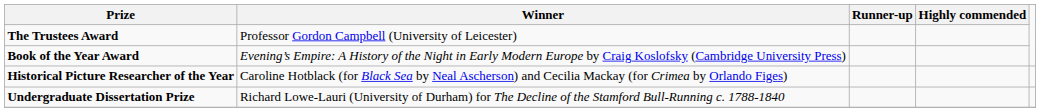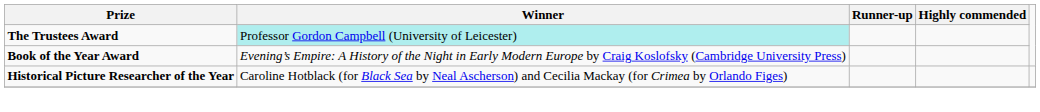The Trustees Award | Winner: no background -> paleturquoise background
- row: Undergraduate Dissertation Prize | Richard Lowe-Lauri (University of Durham) for The Decline of the Stamford Bull-Running c. 1788-1840
